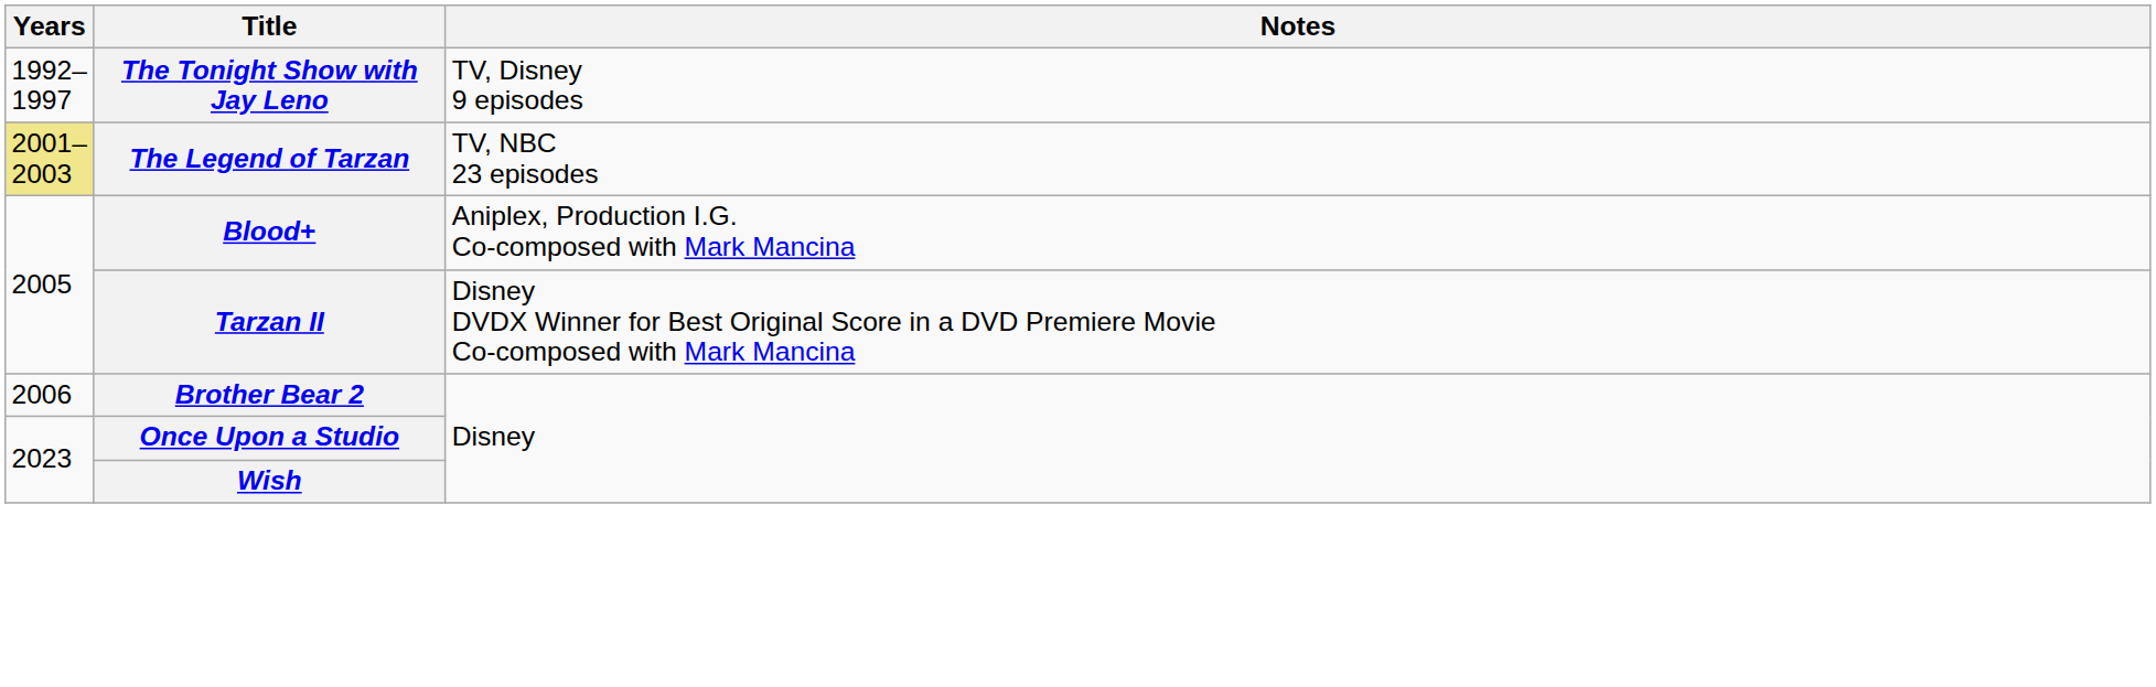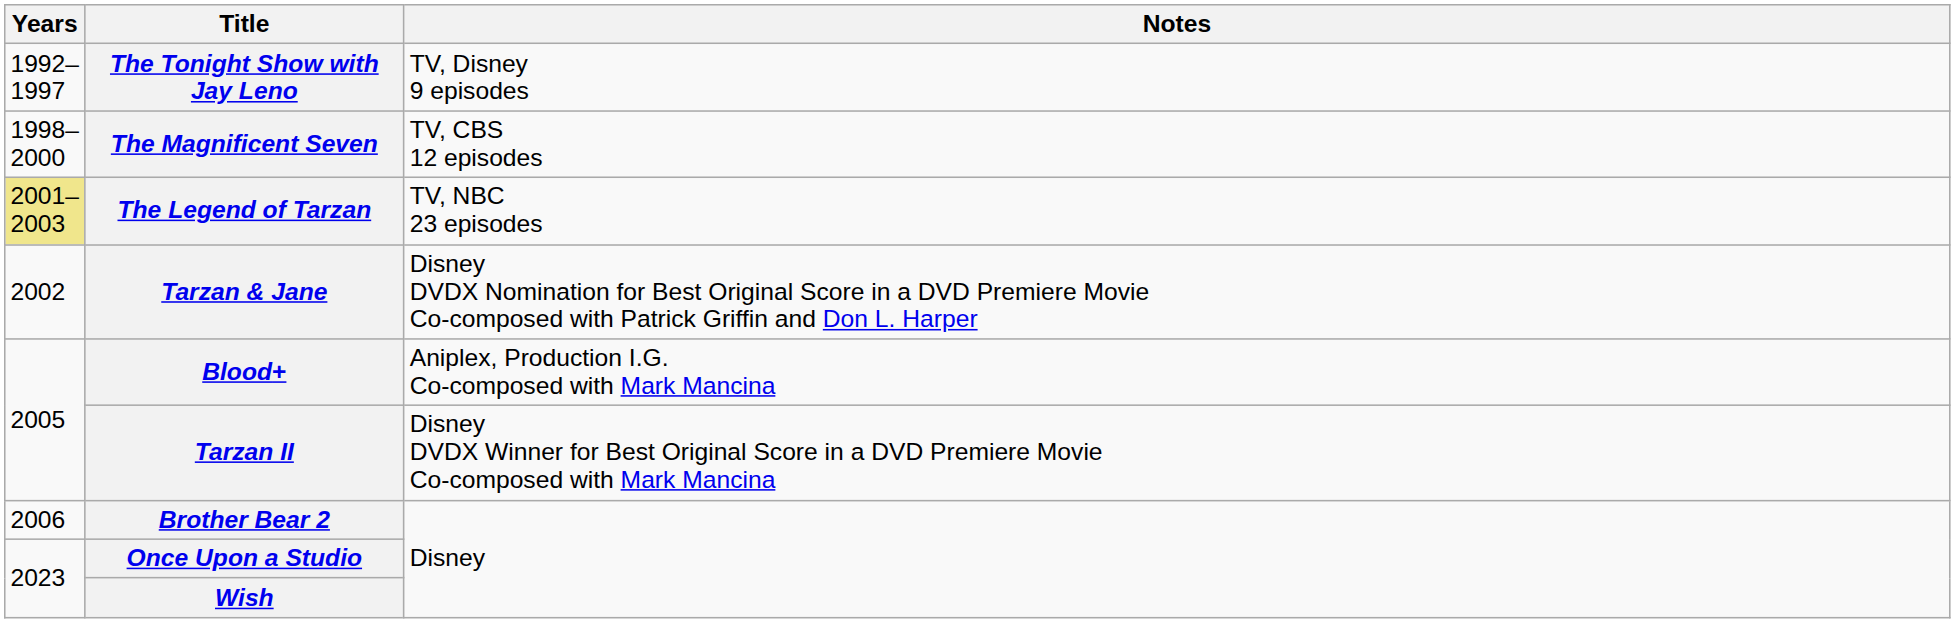+ row: 1998–2000 | The Magnificent Seven | TV, CBS 12 episodes
+ row: 2002 | Tarzan & Jane | Disney DVDX Nomination for Best Original Score in a DVD Premiere Movie Co-composed with Patrick Griffin and Don L. Harper
